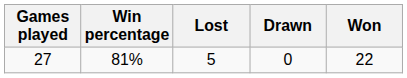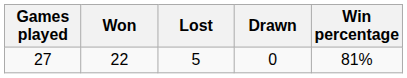columns swapped: Won <-> Win percentage
